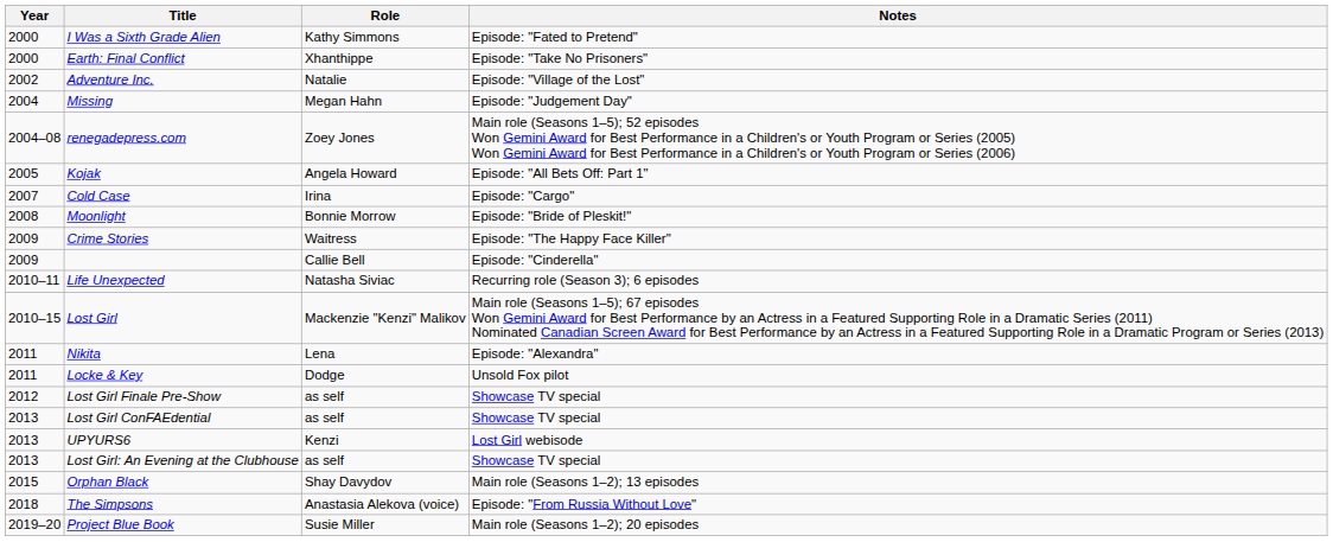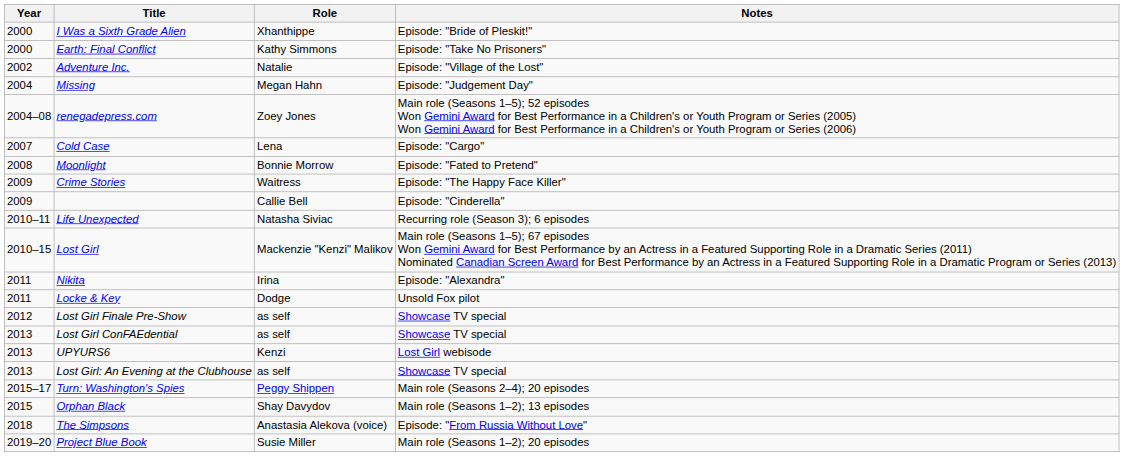I Was a Sixth Grade Alien | Role: Kathy Simmons -> Xhanthippe
I Was a Sixth Grade Alien | Notes: Episode: "Fated to Pretend" -> Episode: "Bride of Pleskit!"
Earth: Final Conflict | Role: Xhanthippe -> Kathy Simmons
- row: 2005 | Kojak | Angela Howard | Episode: "All Bets Off: Part 1"
Cold Case | Role: Irina -> Lena
Moonlight | Notes: Episode: "Bride of Pleskit!" -> Episode: "Fated to Pretend"
Nikita | Role: Lena -> Irina
+ row: 2015–17 | Turn: Washington's Spies | Peggy Shippen | Main role (Seasons 2–4); 20 episodes
